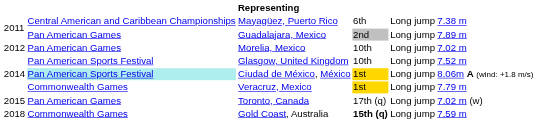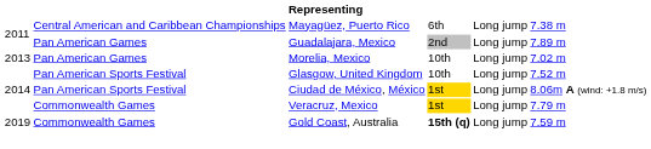Morelia, Mexico | column 1: 2012 -> 2013
Ciudad de México, México | column 2: paleturquoise background -> no background
- row: 2015 | Pan American Games | Toronto, Canada | 17th (q) | Long jump | 7.02 m (w)
Gold Coast, Australia | column 1: 2018 -> 2019
